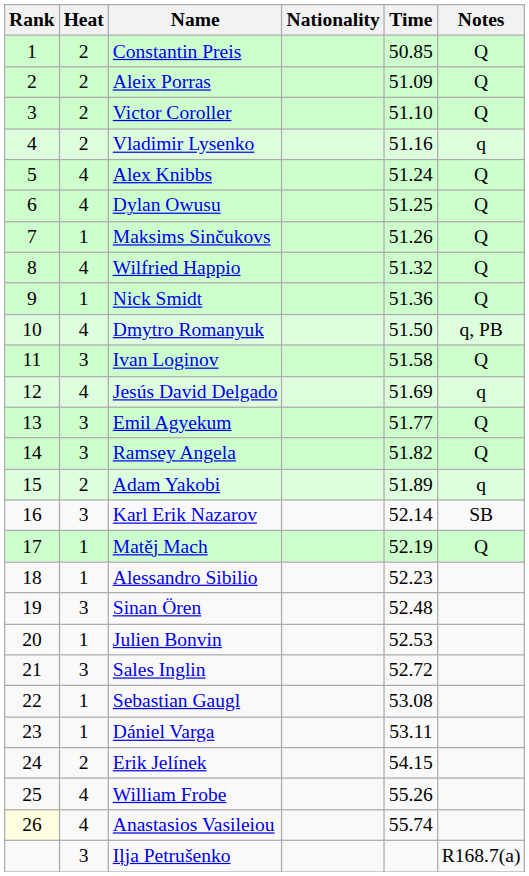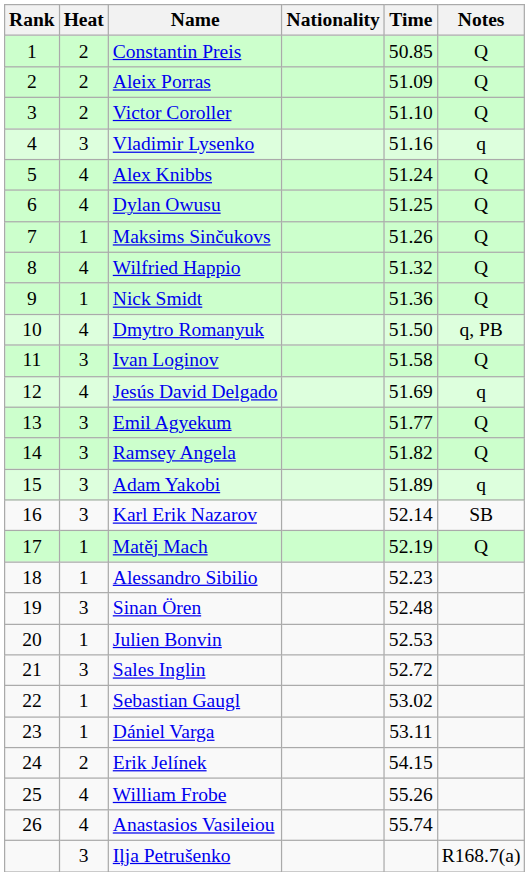Vladimir Lysenko | Heat: 2 -> 3
Adam Yakobi | Heat: 2 -> 3
Sebastian Gaugl | Time: 53.08 -> 53.02
Anastasios Vasileiou | Rank: lightyellow background -> no background
